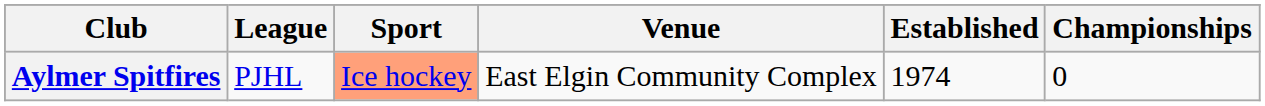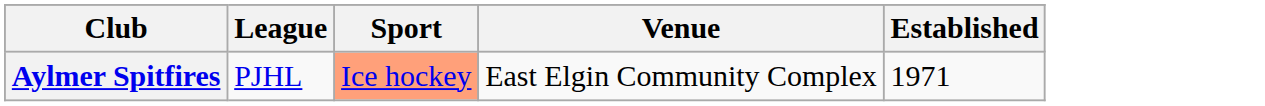- column: Championships | 0
Aylmer Spitfires | Established: 1974 -> 1971
